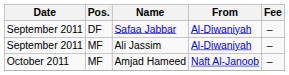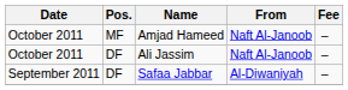rows swapped: Safaa Jabbar <-> Amjad Hameed
Ali Jassim | Date: September 2011 -> October 2011
Ali Jassim | Pos.: MF -> DF
Ali Jassim | From: Al-Diwaniyah -> Naft Al-Janoob
